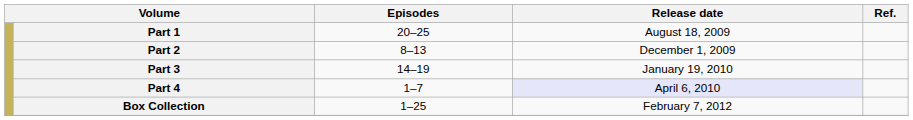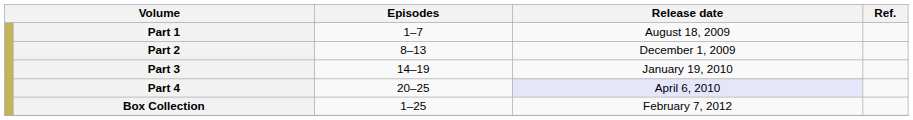Part 1 | Episodes: 20–25 -> 1–7
Part 4 | Episodes: 1–7 -> 20–25
